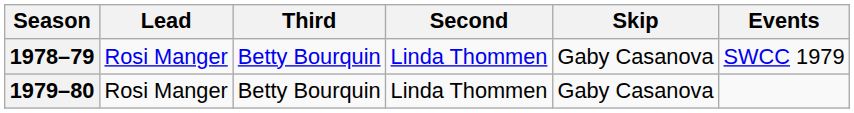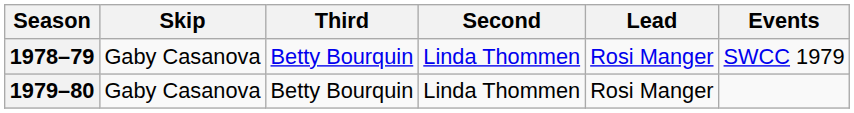columns swapped: Skip <-> Lead
